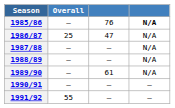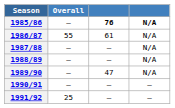1985/86 | column 3: normal -> bold
1986/87 | Overall: 25 -> 55
1986/87 | column 3: 47 -> 61
1989/90 | column 3: 61 -> 47
1991/92 | Overall: 55 -> 25
